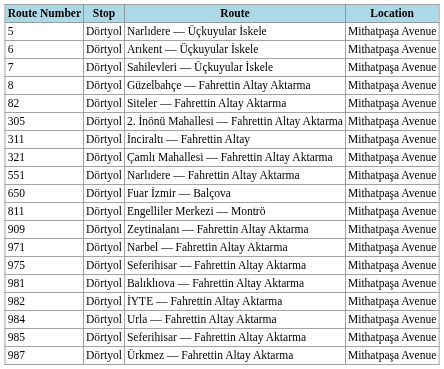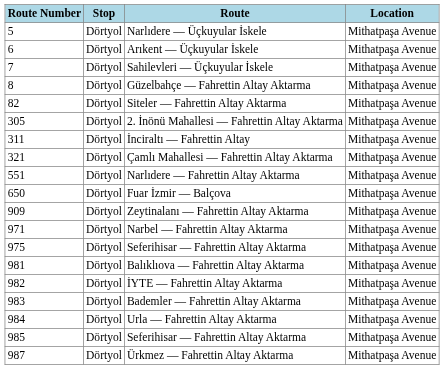- row: 811 | Dörtyol | Engelliler Merkezi — Montrö | Mithatpaşa Avenue
+ row: 983 | Dörtyol | Bademler — Fahrettin Altay Aktarma | Mithatpaşa Avenue
